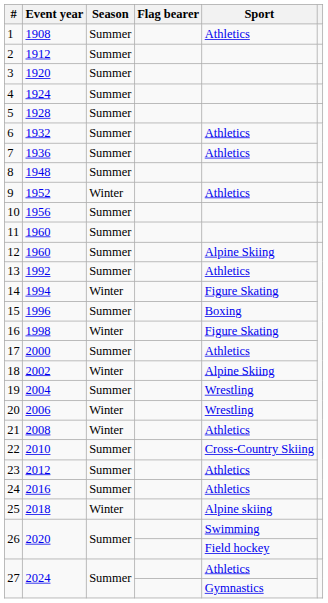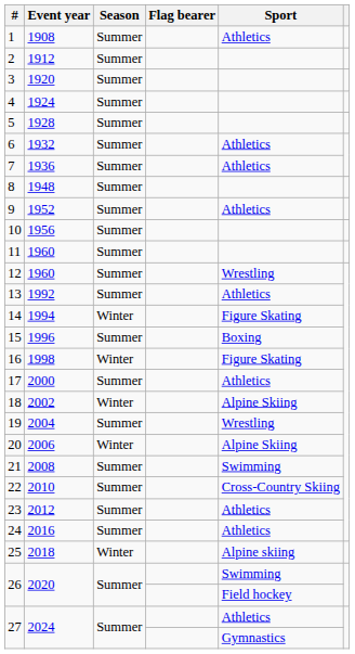9 | Season: Winter -> Summer
12 | Sport: Alpine Skiing -> Wrestling
20 | Sport: Wrestling -> Alpine Skiing
21 | Season: Winter -> Summer
21 | Sport: Athletics -> Swimming
